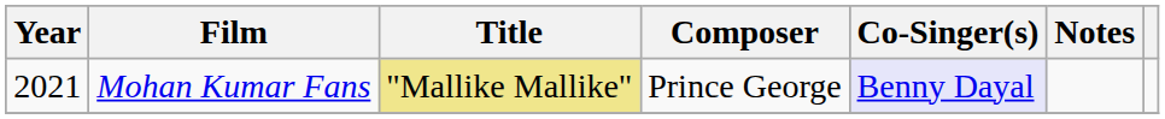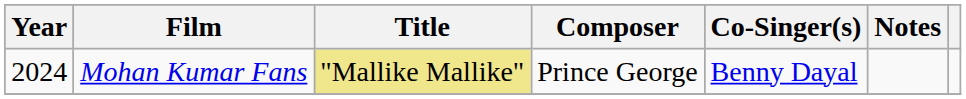Mohan Kumar Fans | Year: 2021 -> 2024
Mohan Kumar Fans | Co-Singer(s): lavender background -> no background
